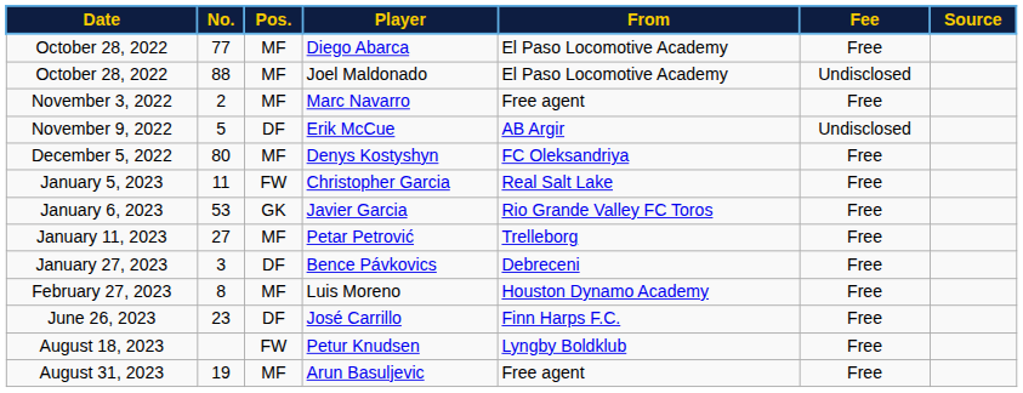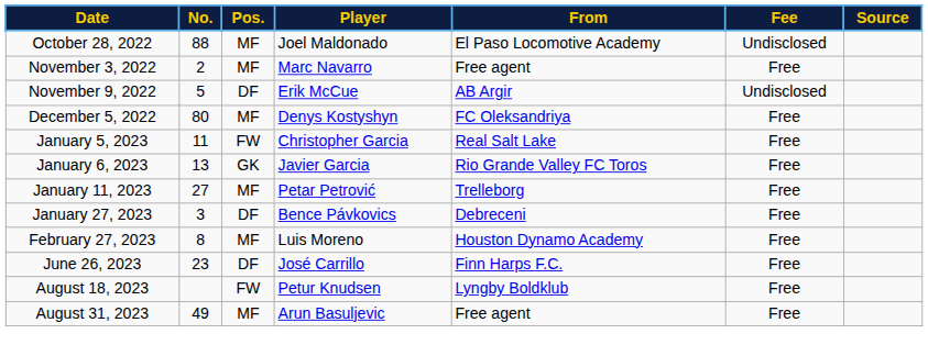- row: October 28, 2022 | 77 | MF | Diego Abarca | El Paso Locomotive Academy | Free
Javier Garcia | No.: 53 -> 13
Arun Basuljevic | No.: 19 -> 49
